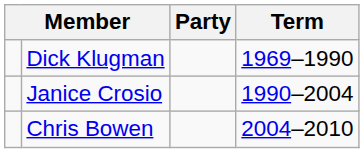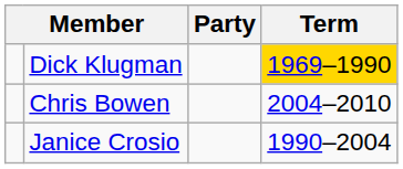Dick Klugman | Term: no background -> gold background
rows swapped: Janice Crosio <-> Chris Bowen
